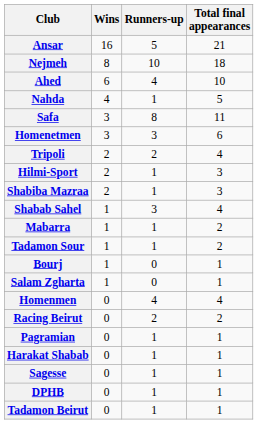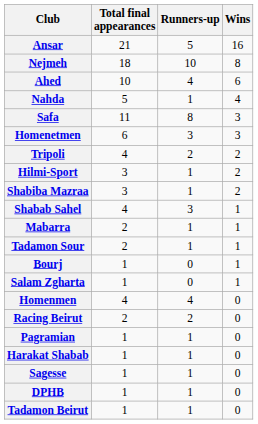columns swapped: Wins <-> Total final appearances
